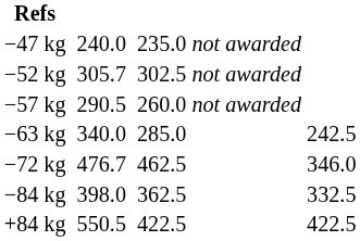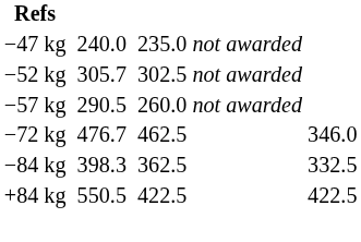- row: −63 kg | 340.0 | 285.0 | 242.5
−84 kg | column 3: 398.0 -> 398.3
